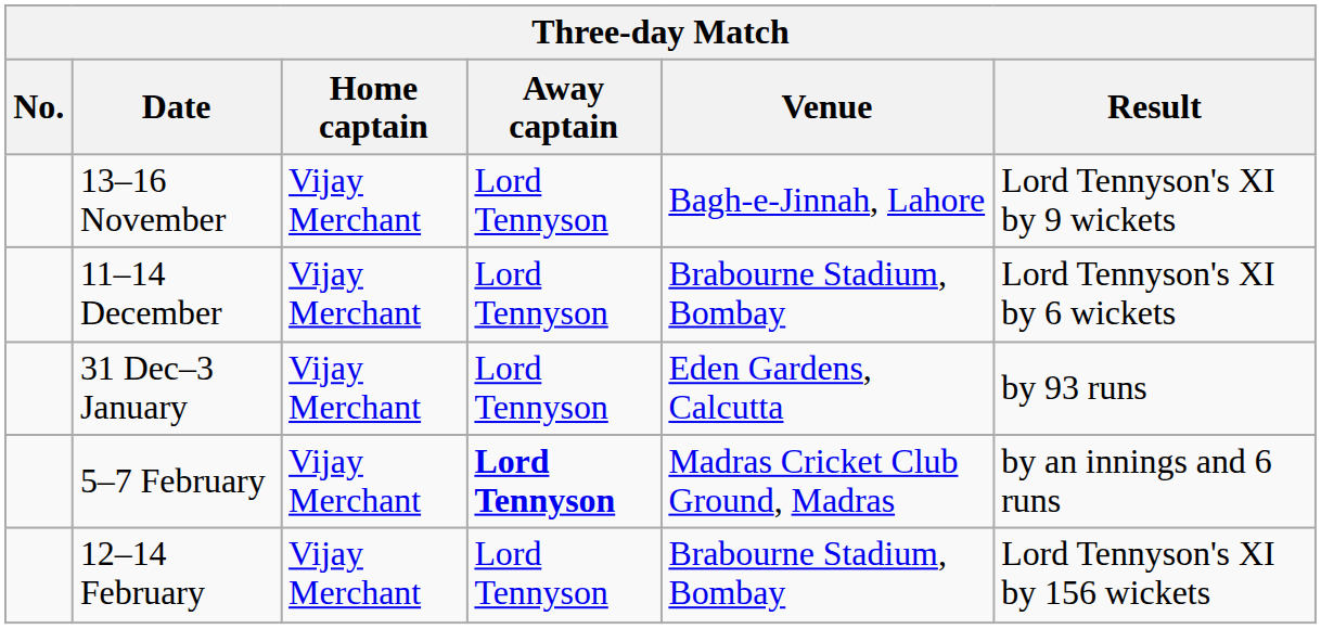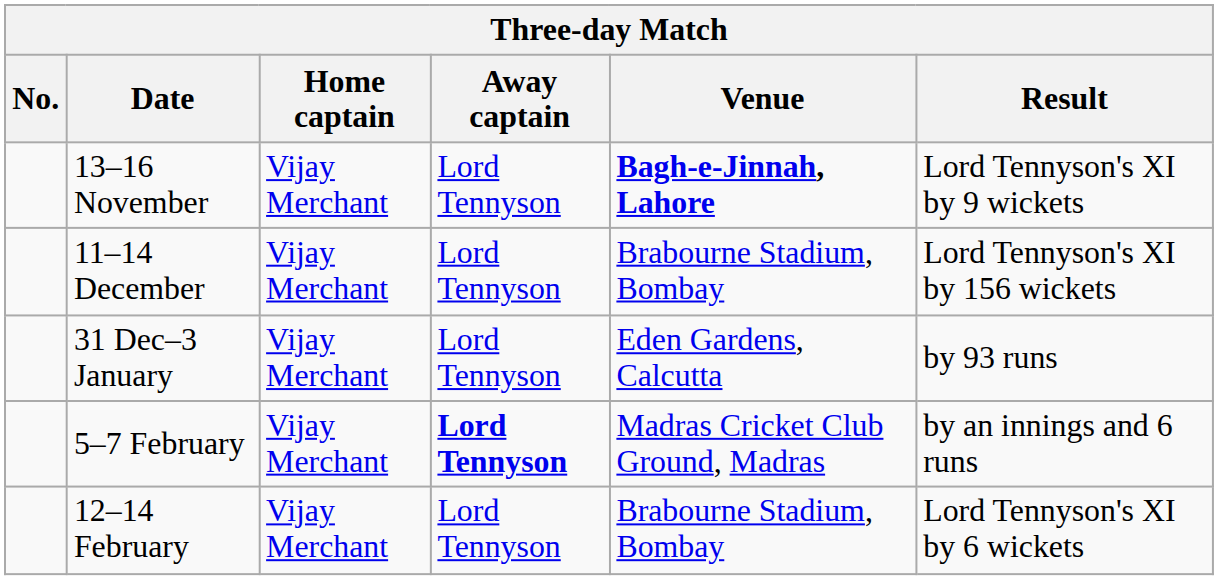13–16 November | Venue: normal -> bold
11–14 December | Result: Lord Tennyson's XI by 6 wickets -> Lord Tennyson's XI by 156 wickets
12–14 February | Result: Lord Tennyson's XI by 156 wickets -> Lord Tennyson's XI by 6 wickets
